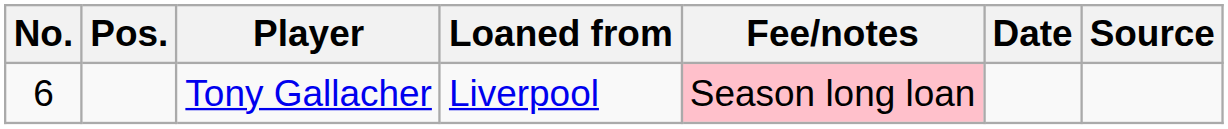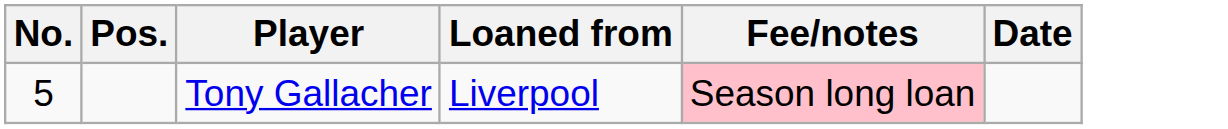- column: Source
Tony Gallacher | No.: 6 -> 5
